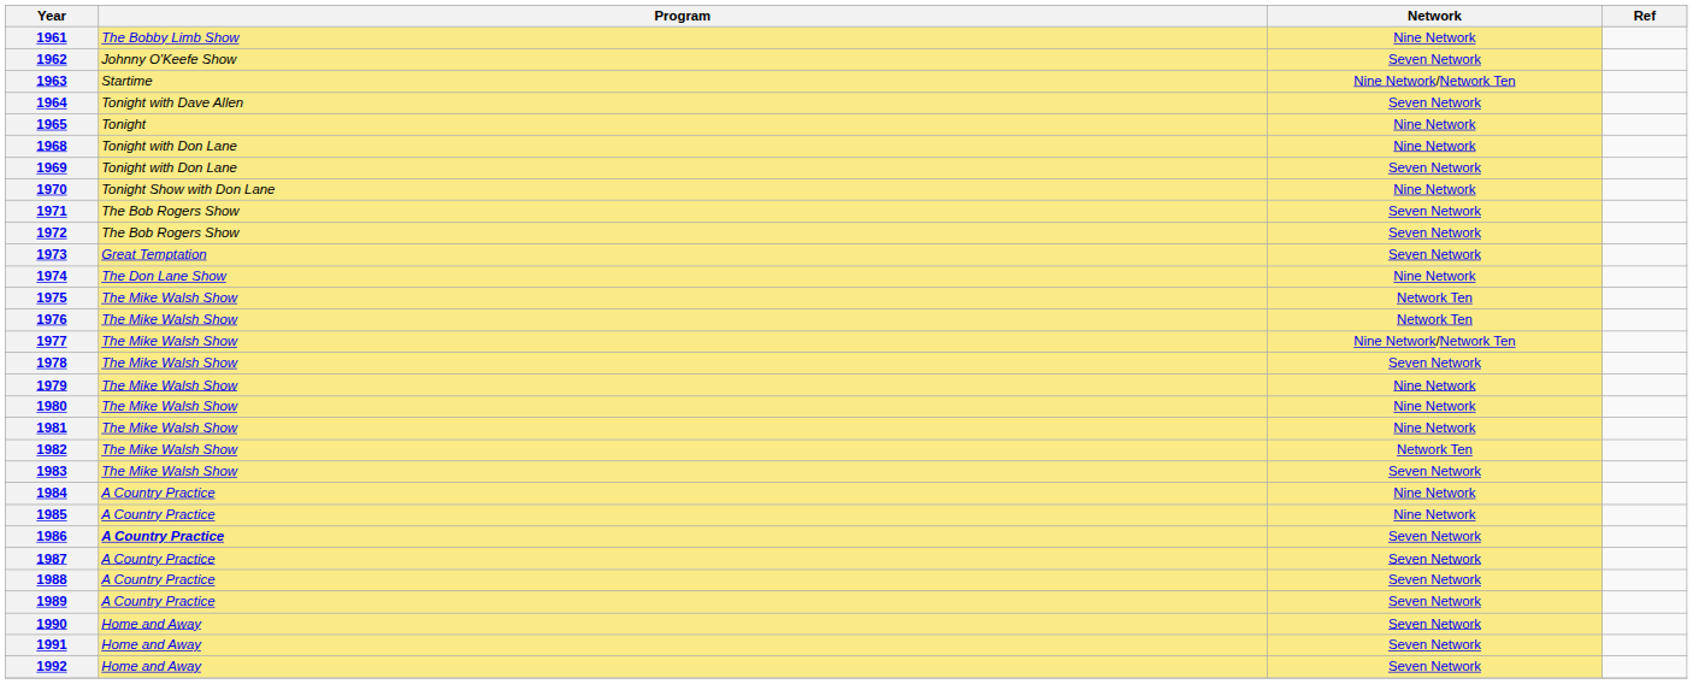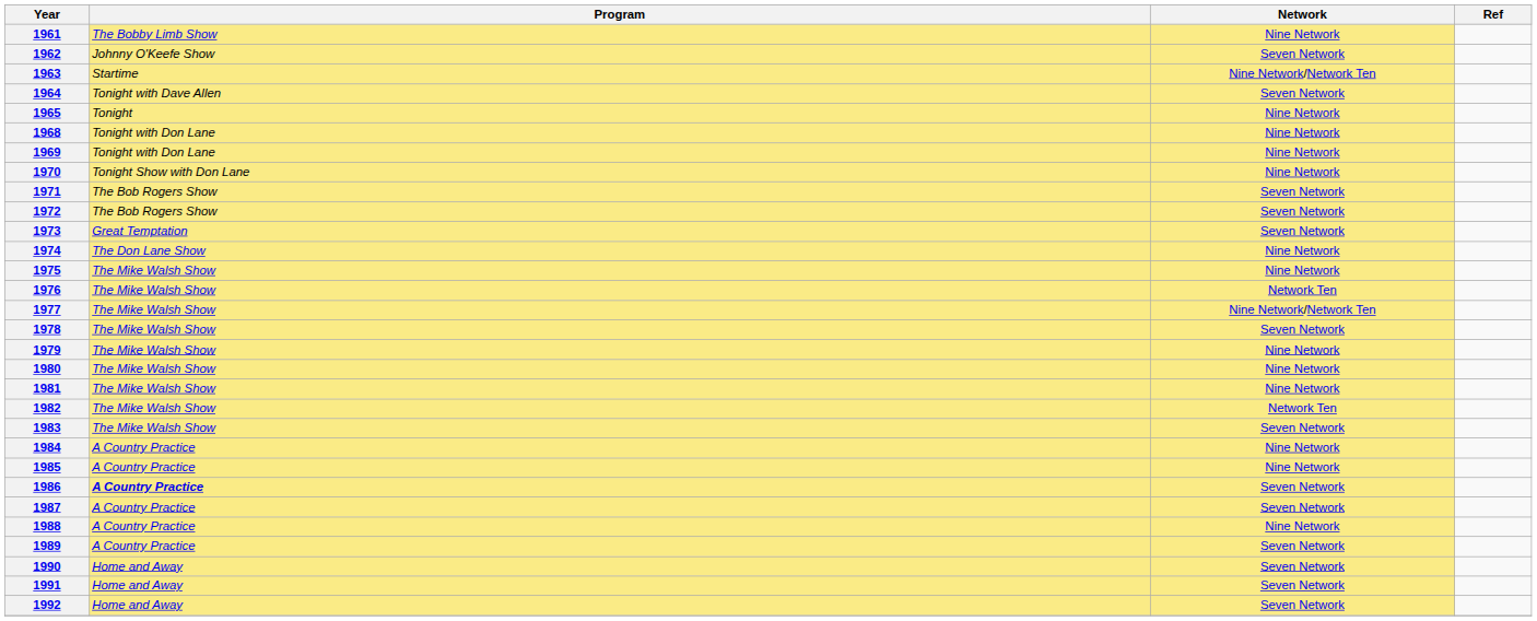1969 | Network: Seven Network -> Nine Network
1975 | Network: Network Ten -> Nine Network
1988 | Network: Seven Network -> Nine Network
